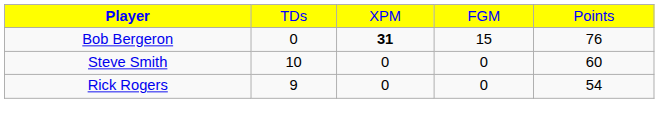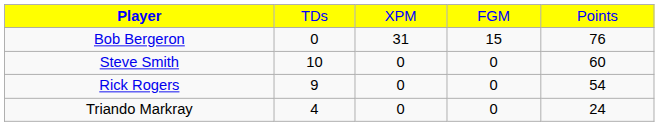Bob Bergeron | column 3: bold -> normal
+ row: Triando Markray | 4 | 0 | 0 | 24
